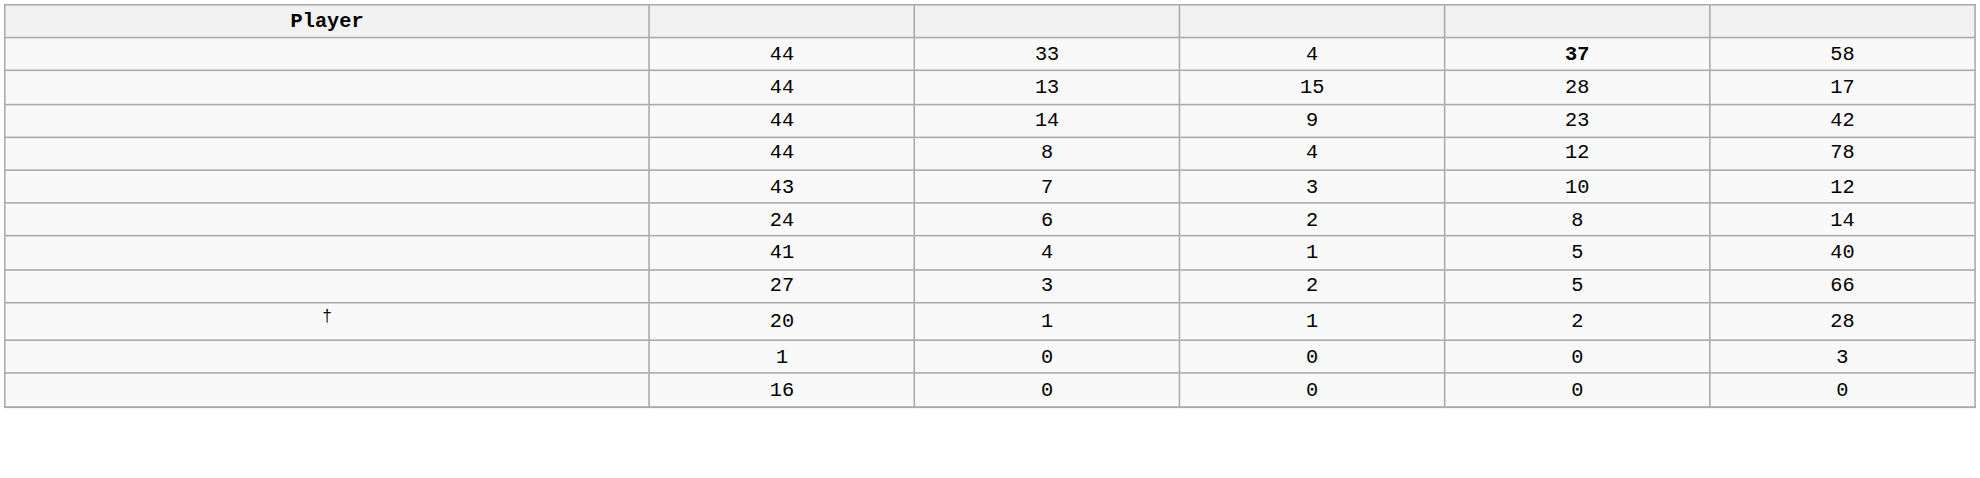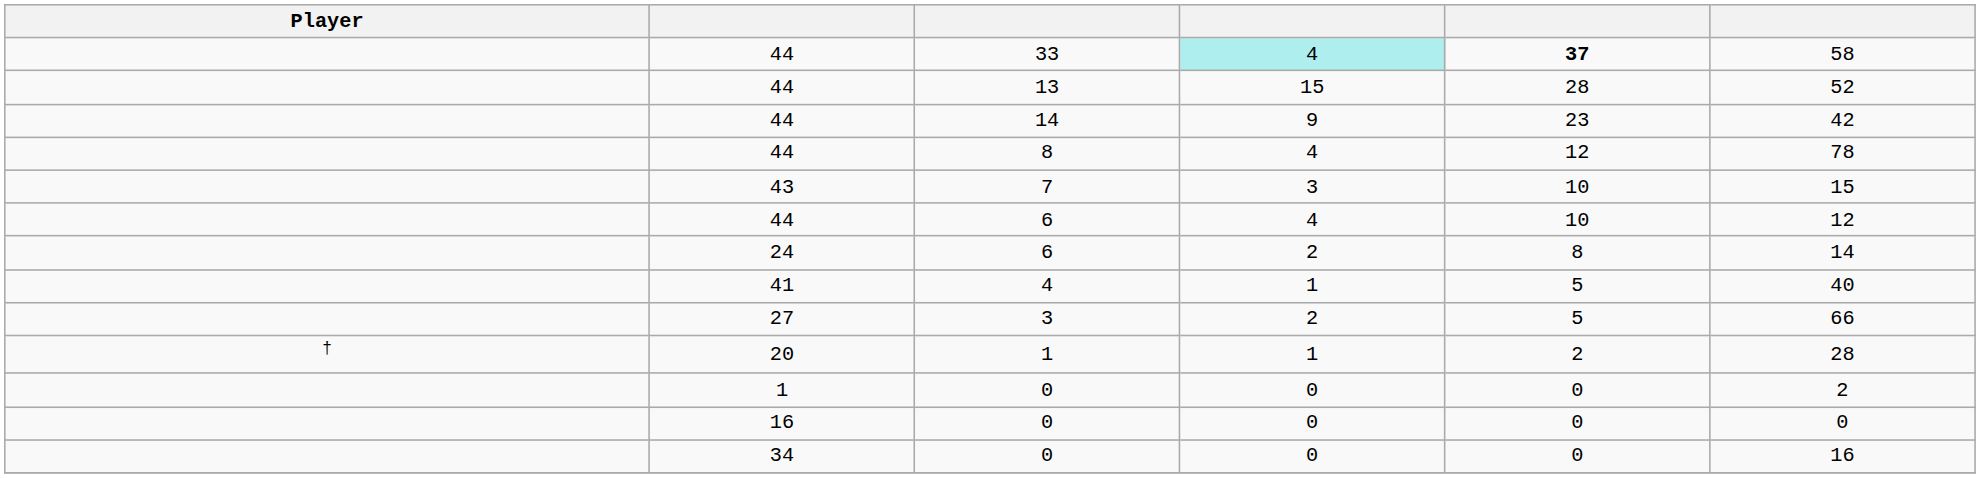33 | column 4: no background -> paleturquoise background
13 | column 6: 17 -> 52
7 | column 6: 12 -> 15
+ row: 44 | 6 | 4 | 10 | 12
1 / 0 | column 6: 3 -> 2
+ row: 34 | 0 | 0 | 0 | 16
